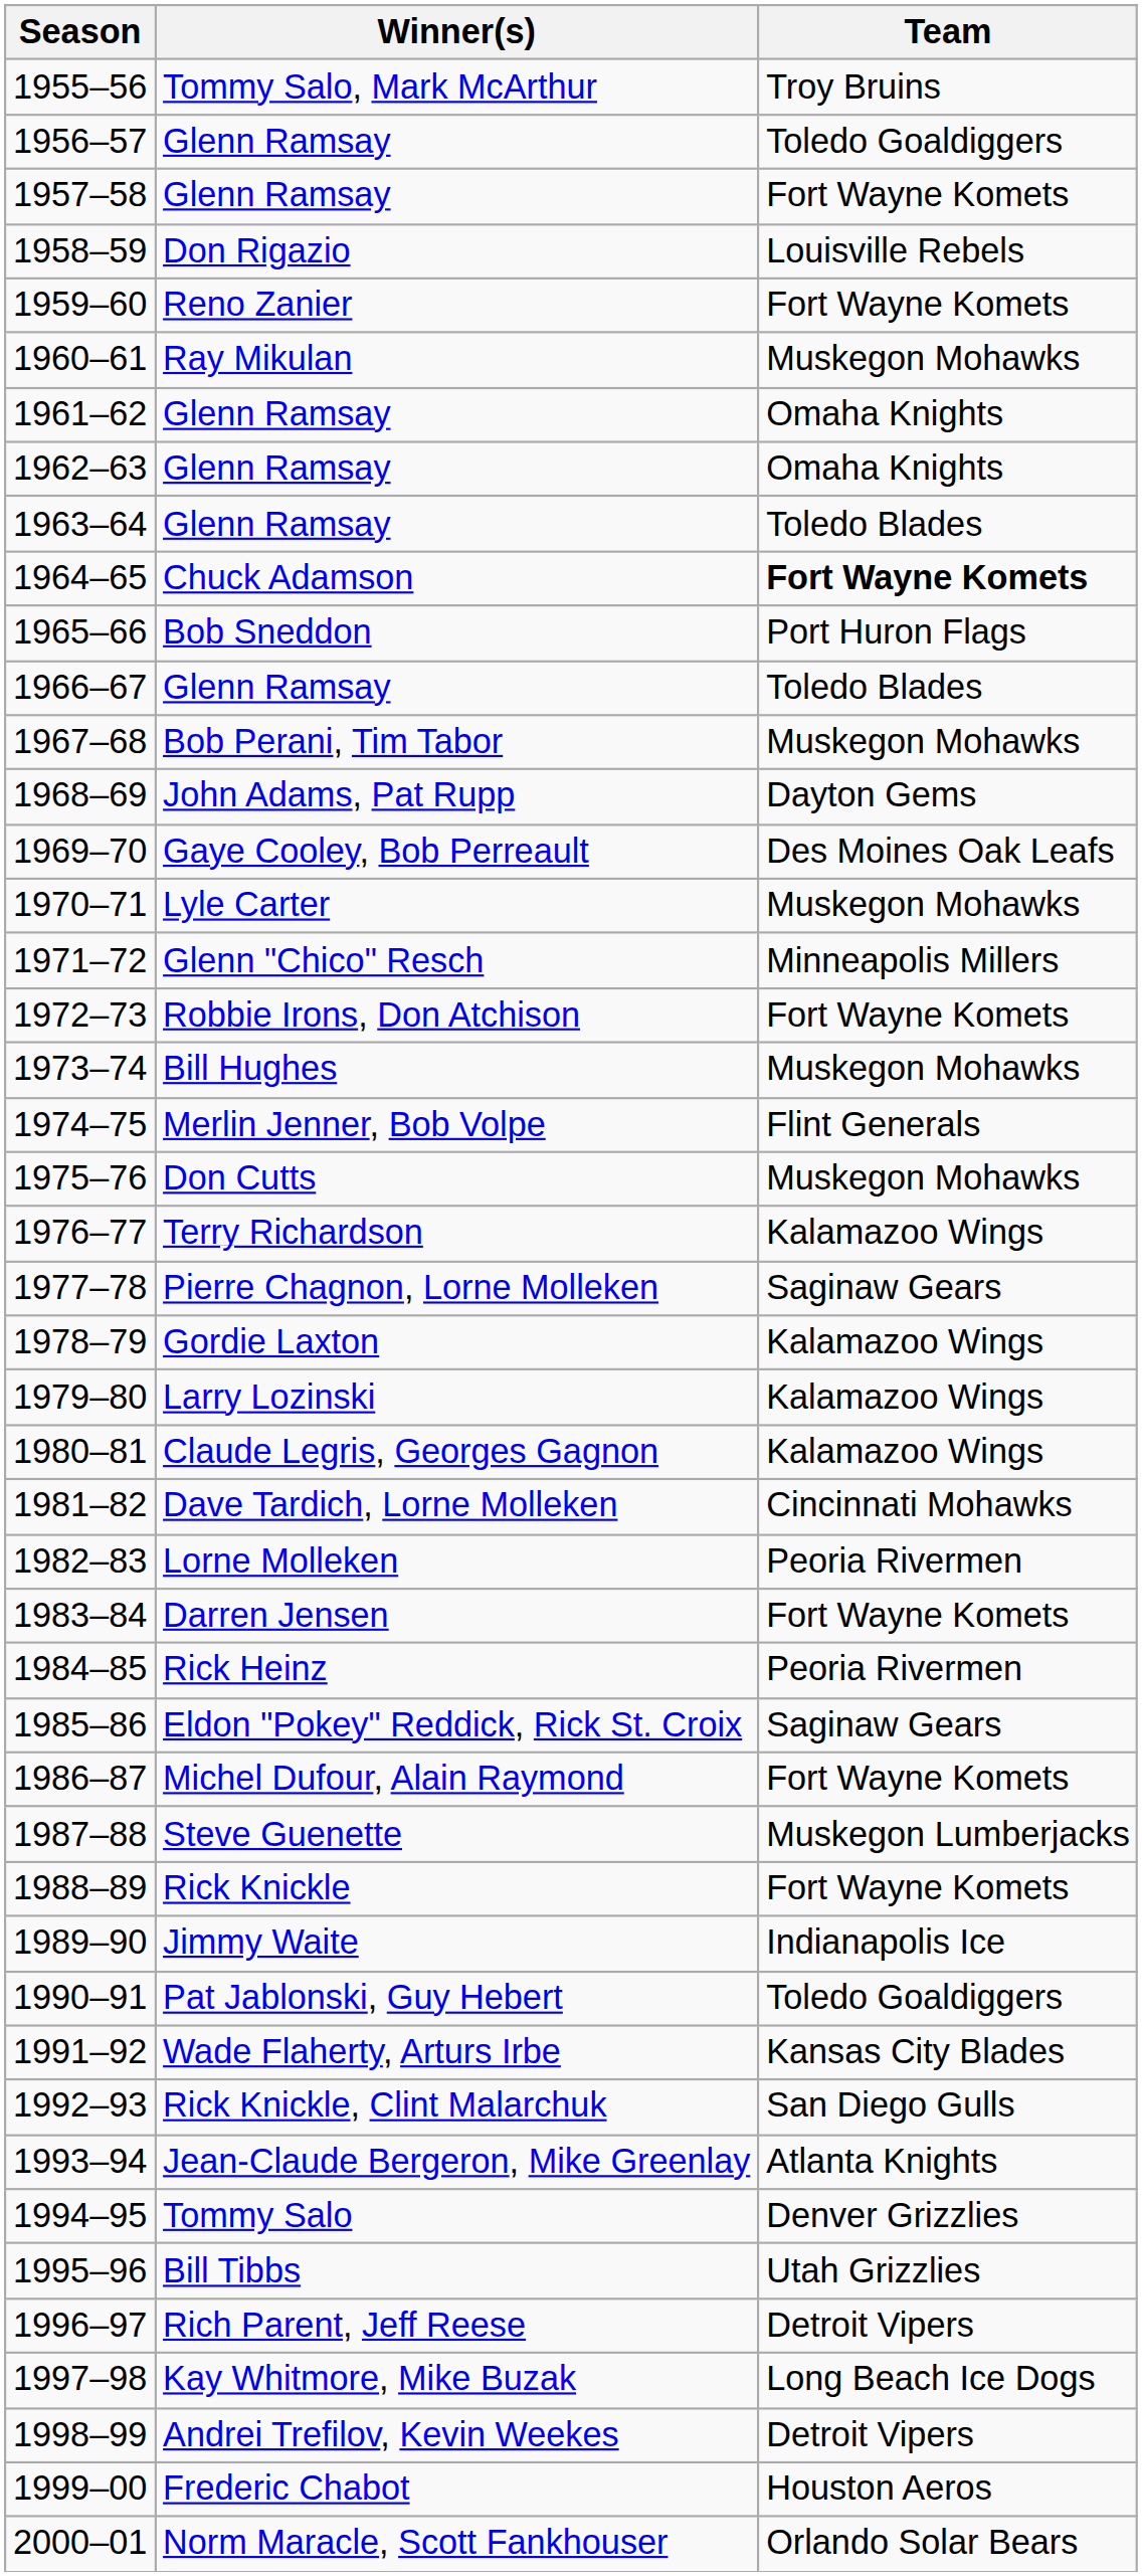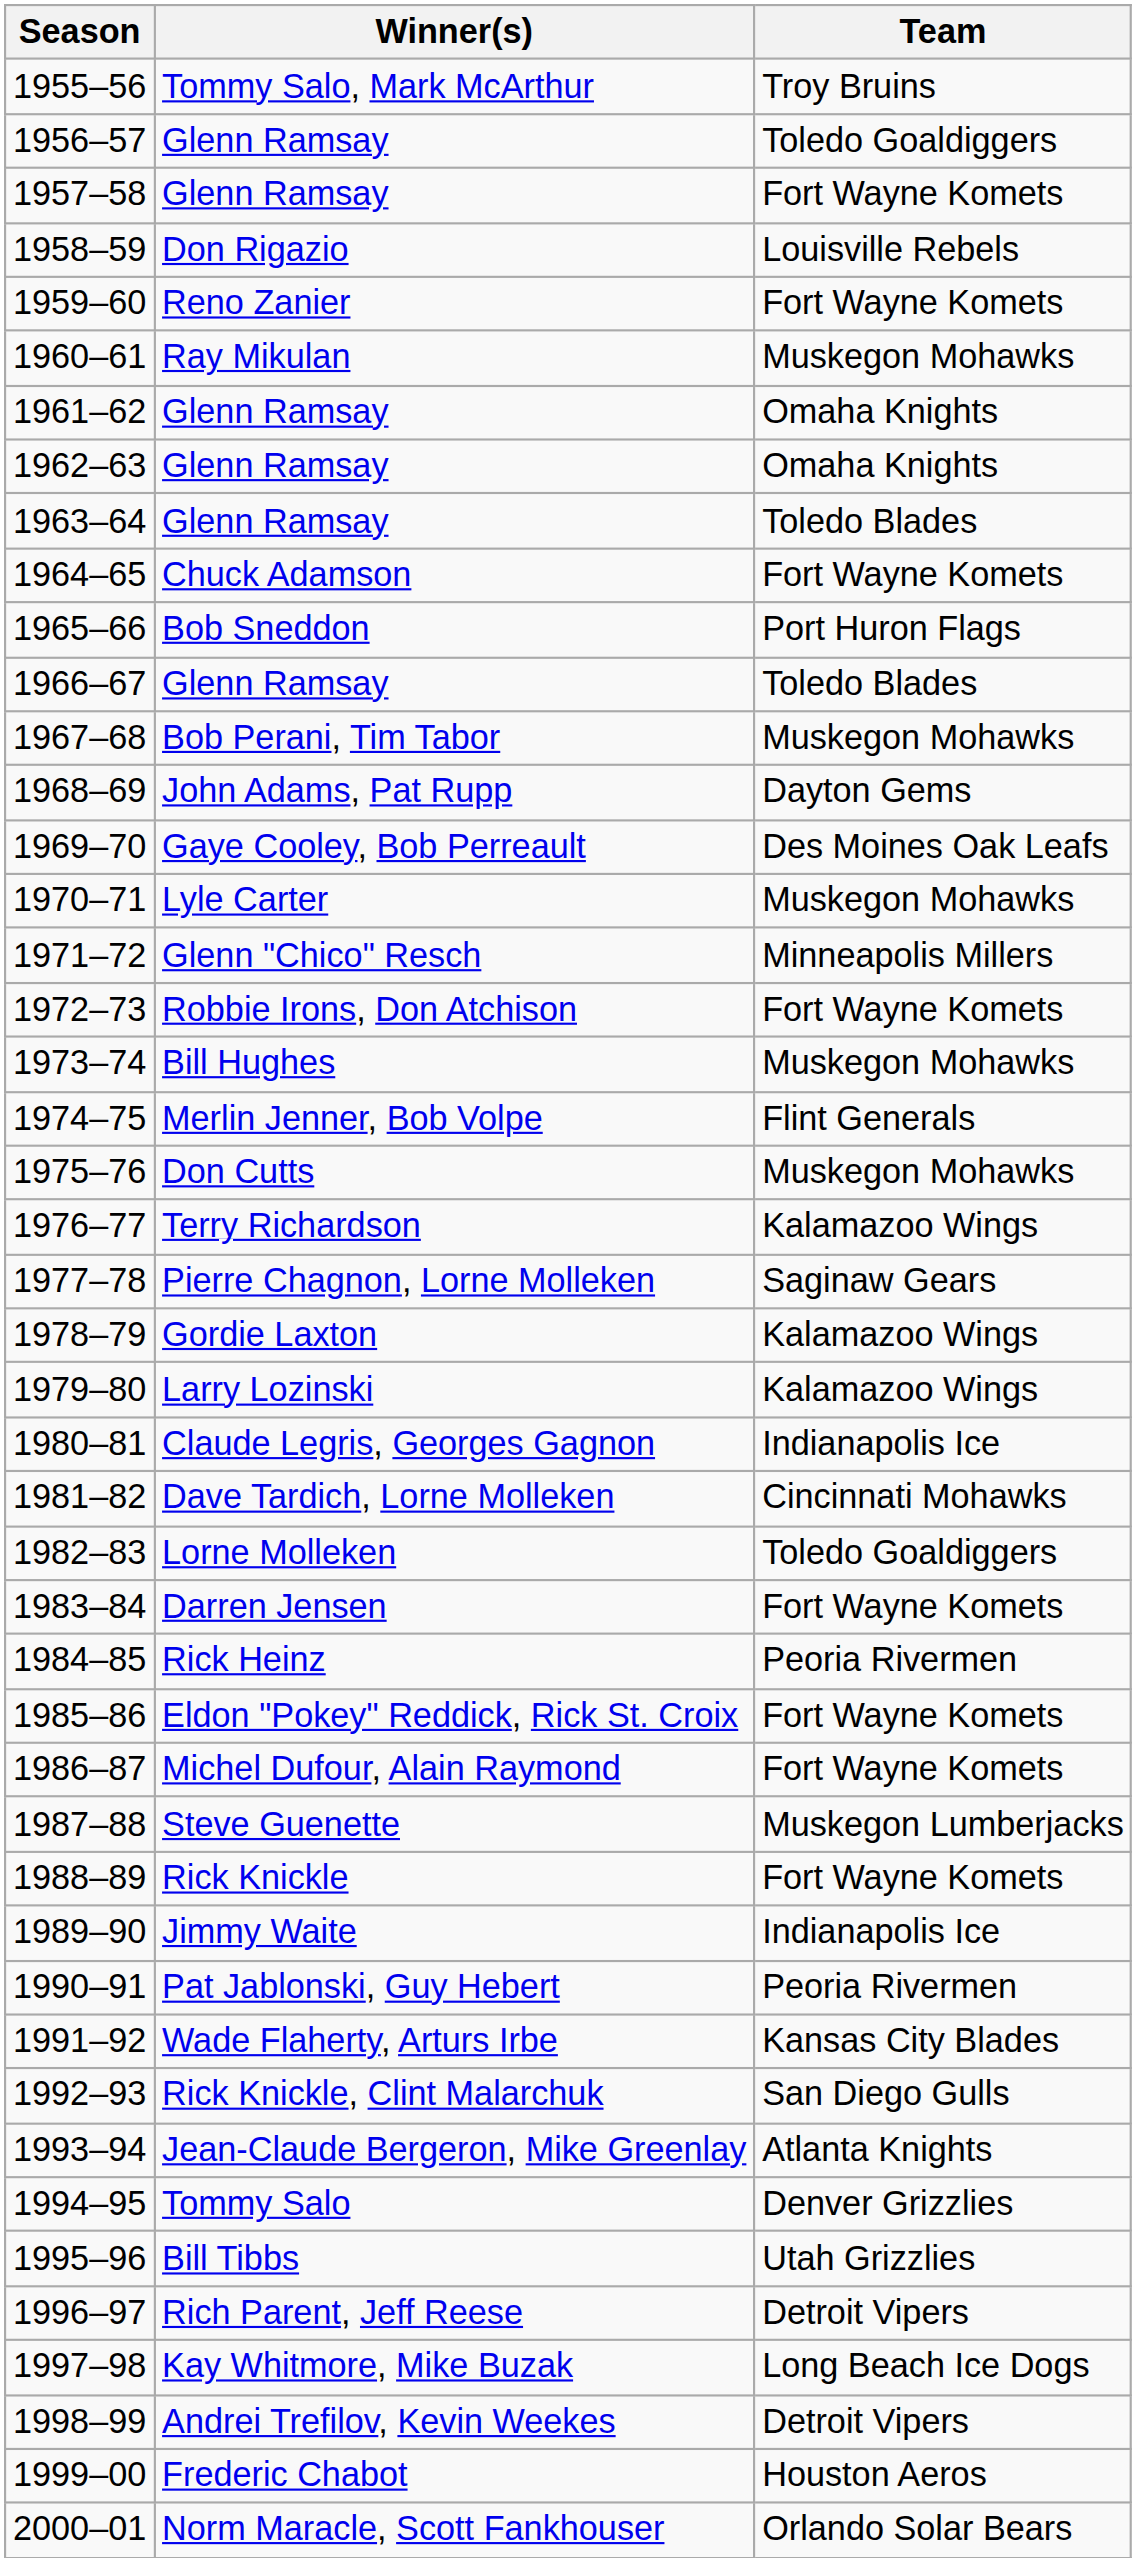1964–65 | Team: bold -> normal
1980–81 | Team: Kalamazoo Wings -> Indianapolis Ice
1982–83 | Team: Peoria Rivermen -> Toledo Goaldiggers
1985–86 | Team: Saginaw Gears -> Fort Wayne Komets
1990–91 | Team: Toledo Goaldiggers -> Peoria Rivermen
